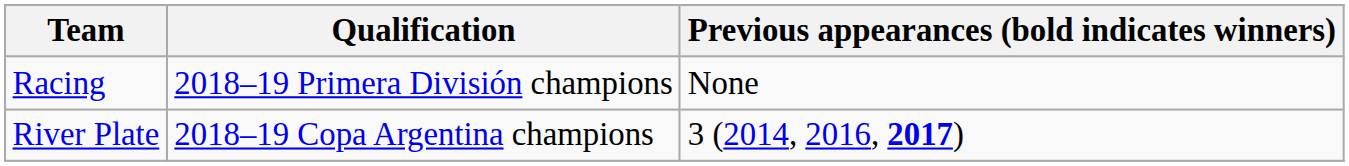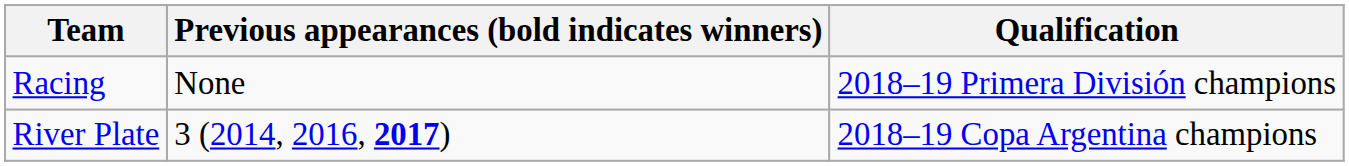columns swapped: Qualification <-> Previous appearances (bold indicates winners)
